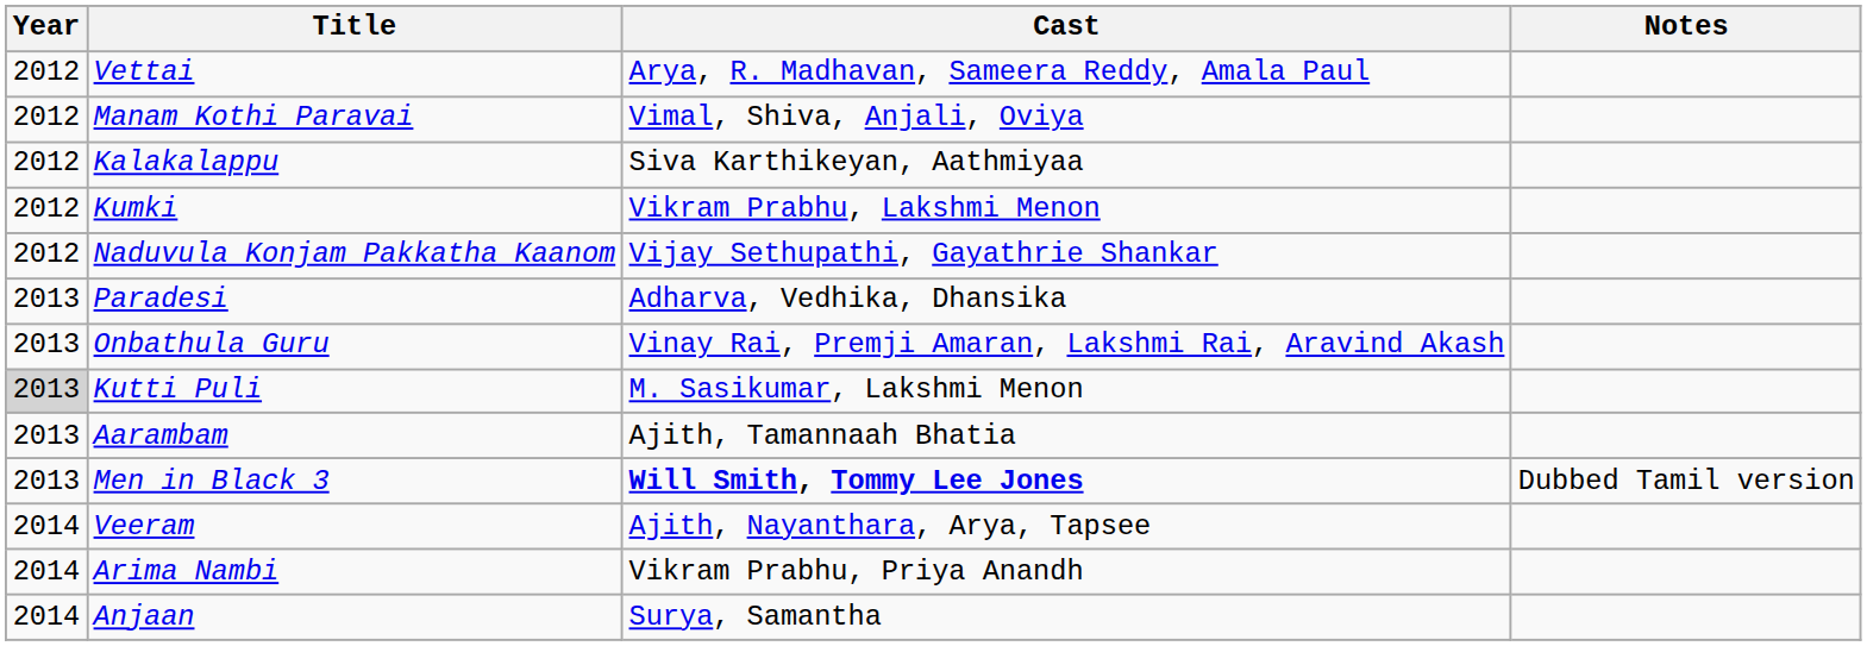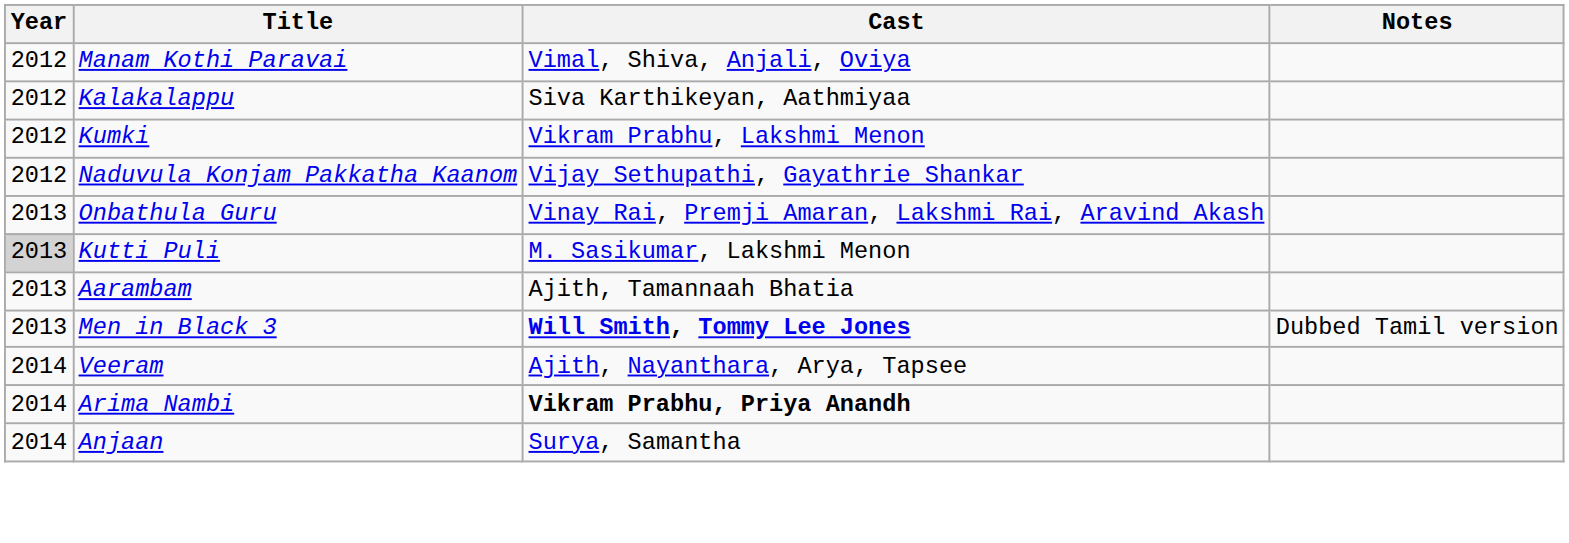- row: 2012 | Vettai | Arya, R. Madhavan, Sameera Reddy, Amala Paul
- row: 2013 | Paradesi | Adharva, Vedhika, Dhansika
Arima Nambi | Cast: normal -> bold
